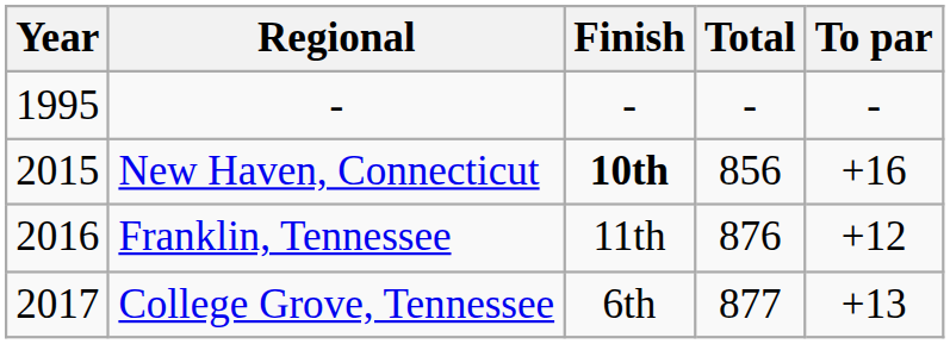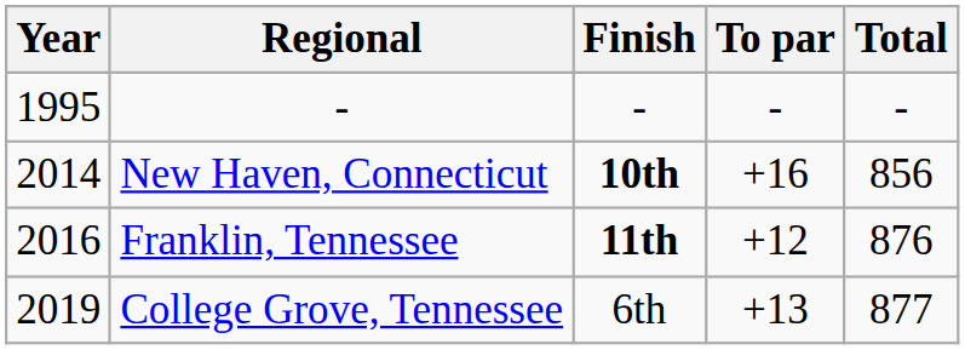columns swapped: Total <-> To par
New Haven, Connecticut | Year: 2015 -> 2014
Franklin, Tennessee | Finish: normal -> bold
College Grove, Tennessee | Year: 2017 -> 2019
